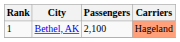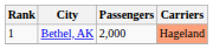Bethel, AK | Passengers: 2,100 -> 2,000
